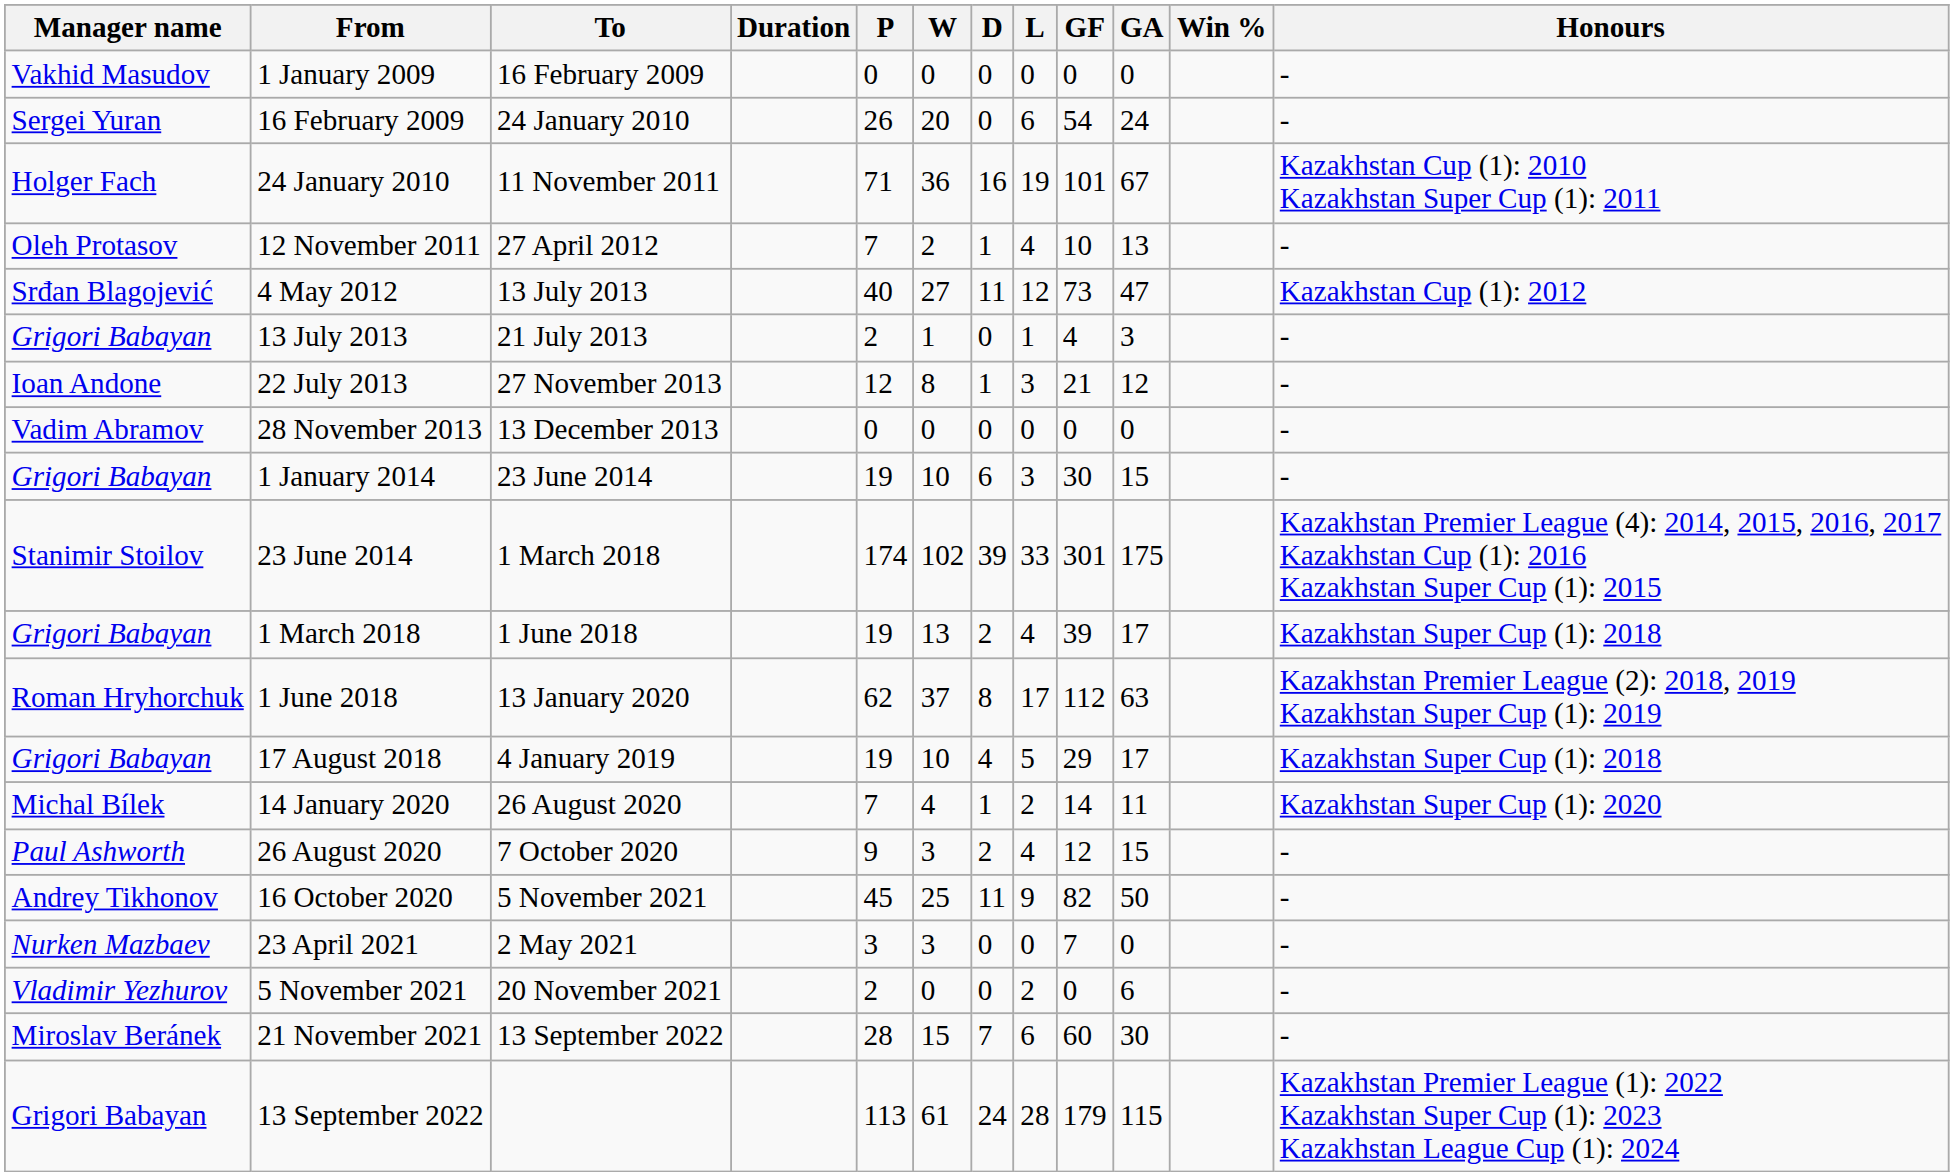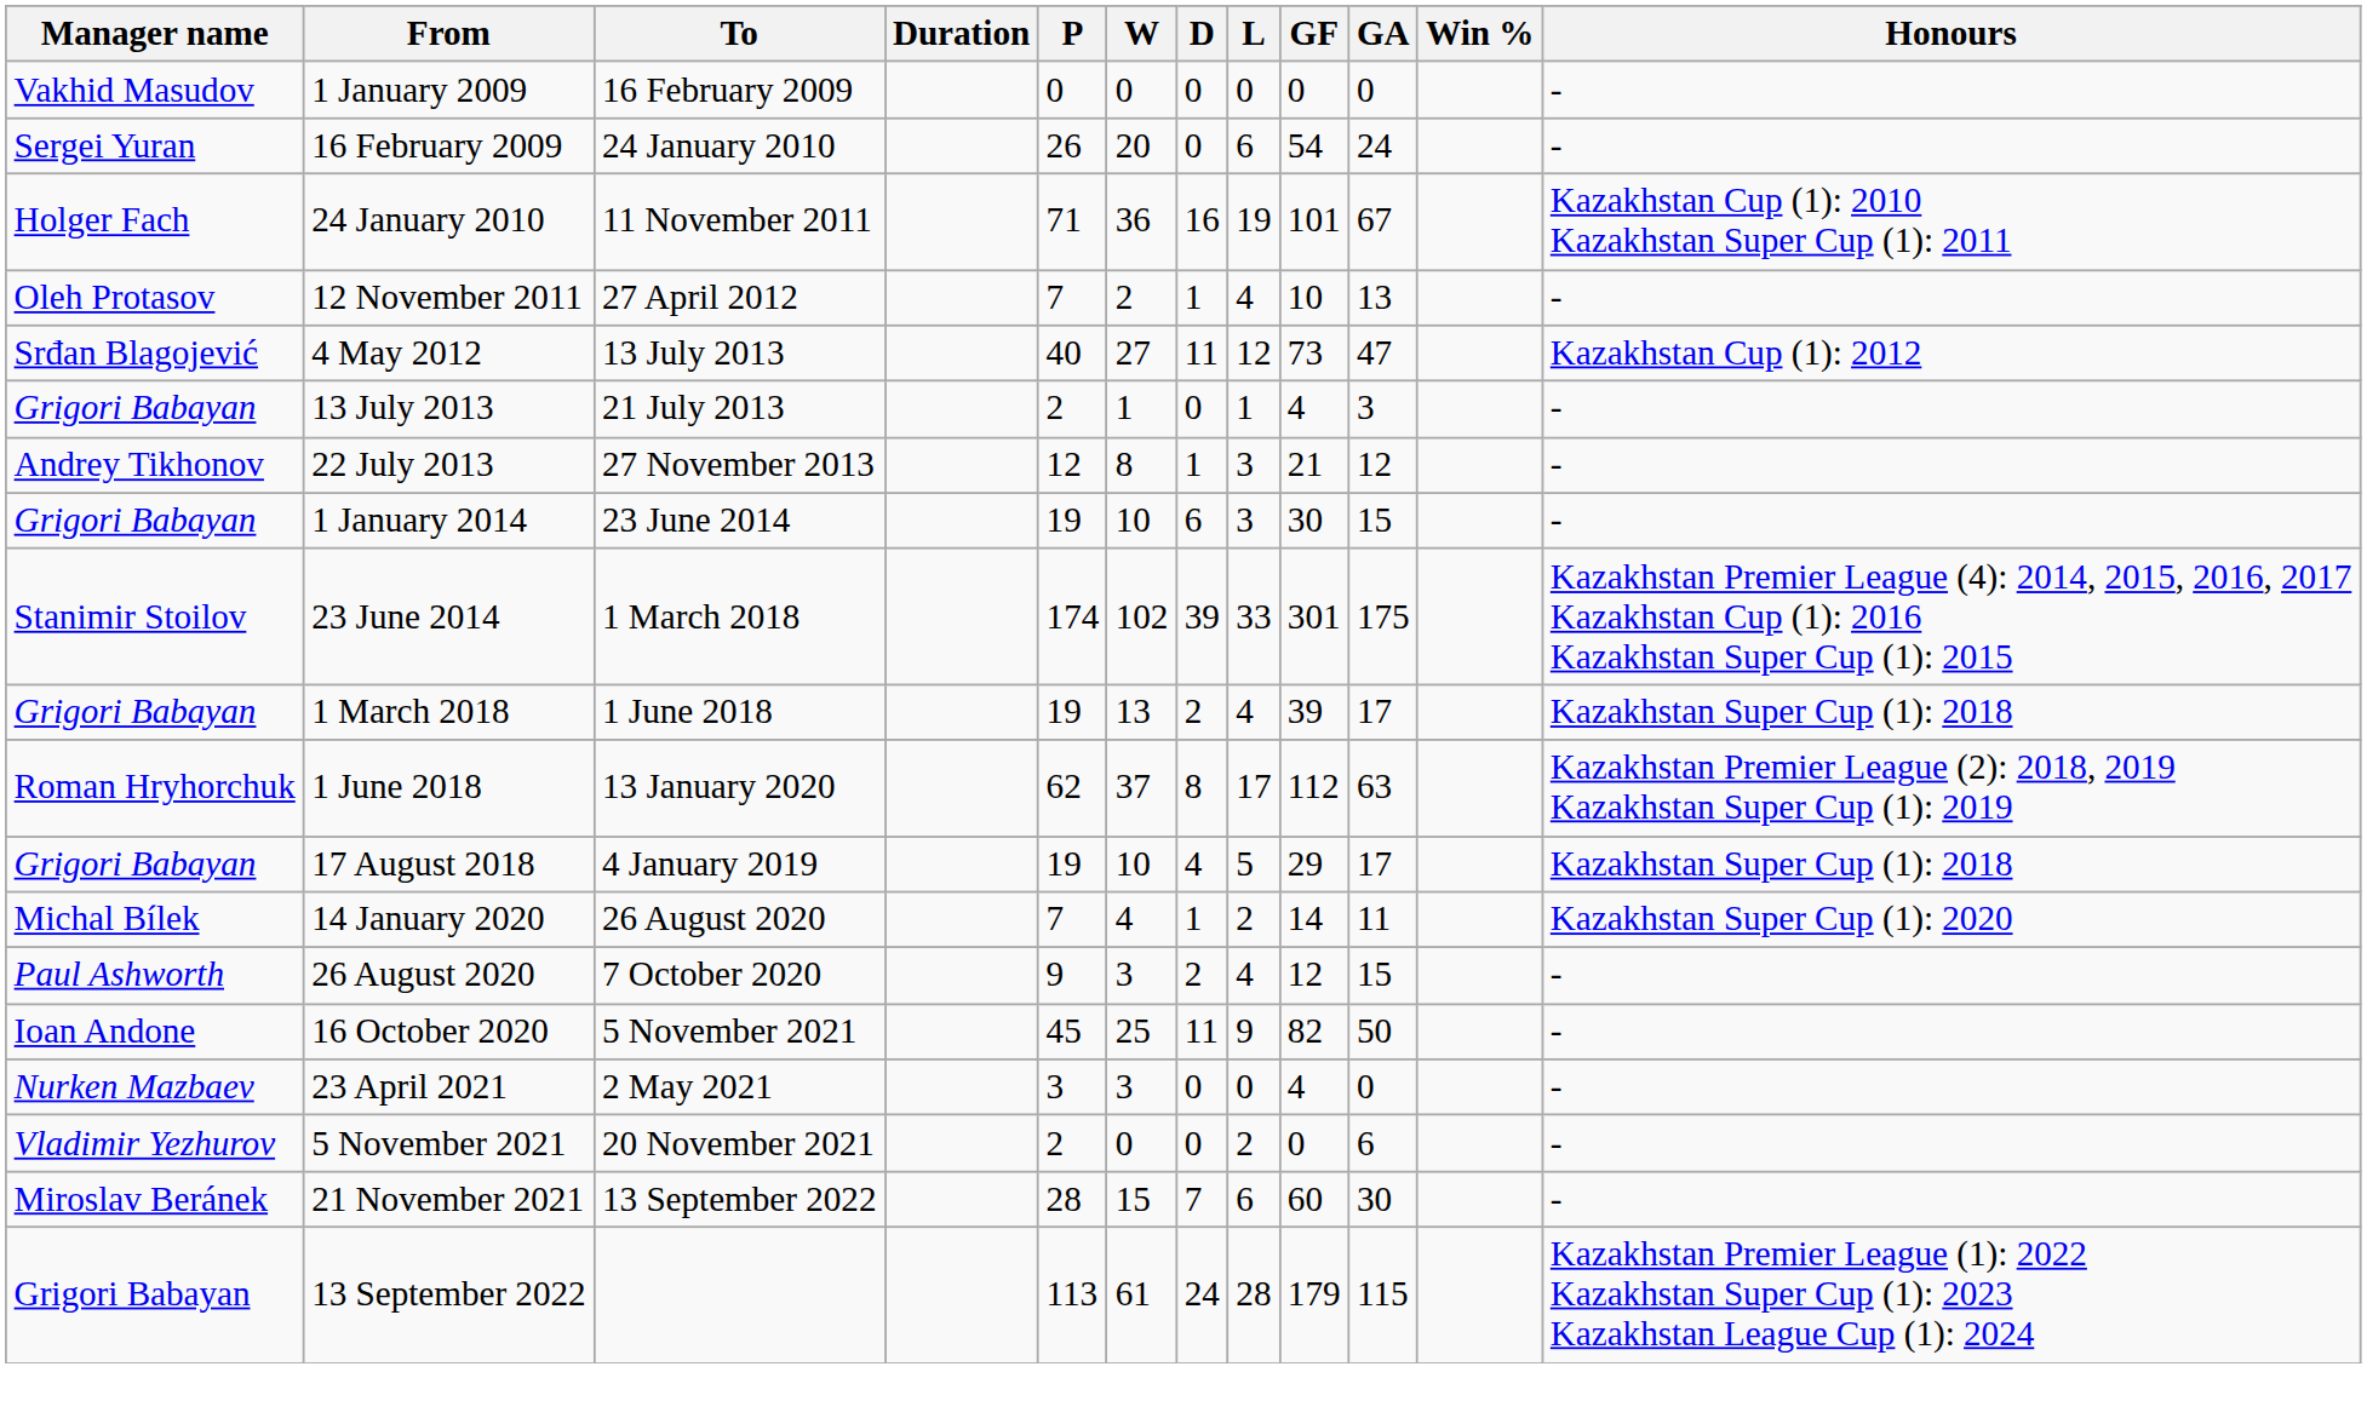22 July 2013 | Manager name: Ioan Andone -> Andrey Tikhonov
- row: Vadim Abramov | 28 November 2013 | 13 December 2013 | 0 | 0 | 0 | 0 | 0 | 0 | -
16 October 2020 | Manager name: Andrey Tikhonov -> Ioan Andone
23 April 2021 | GF: 7 -> 4
